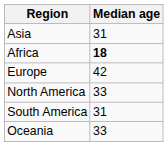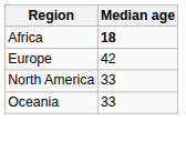- row: Asia | 31
- row: South America | 31
